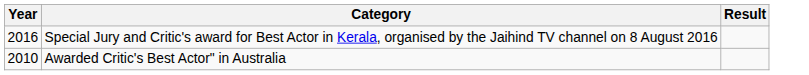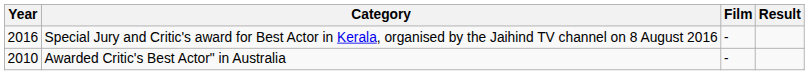+ column: Film | - | -
